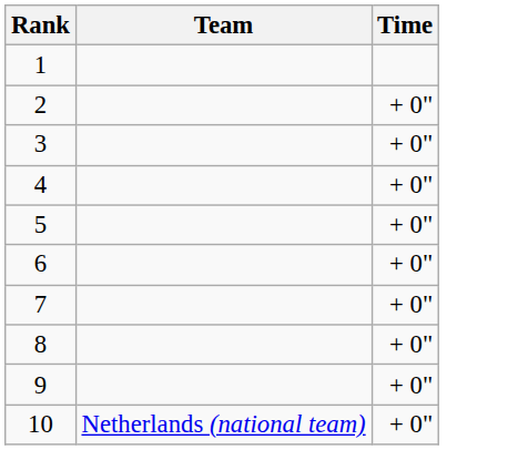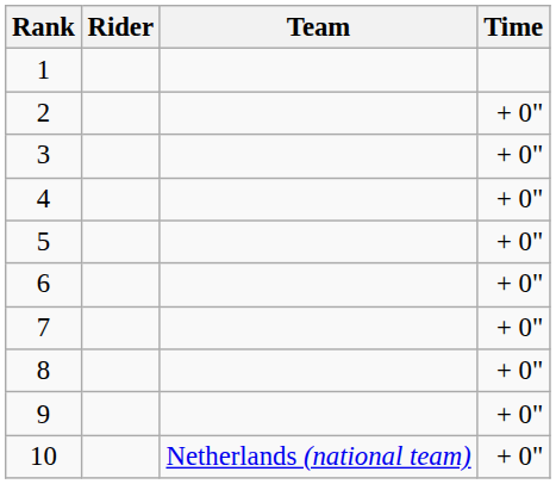+ column: Rider
